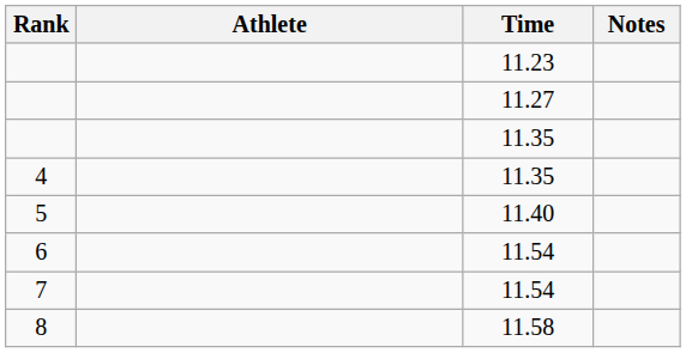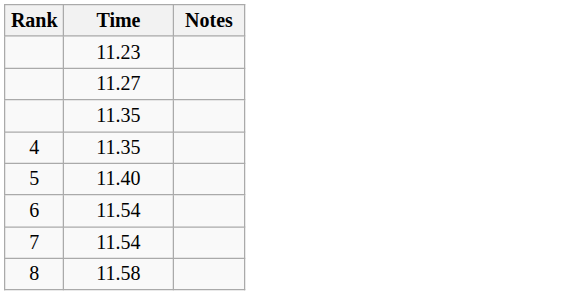- column: Athlete
